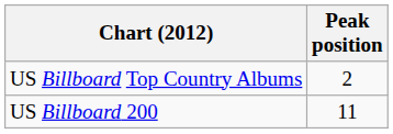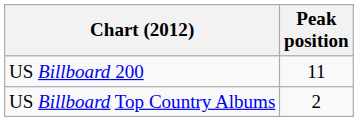rows swapped: US Billboard 200 <-> US Billboard Top Country Albums
